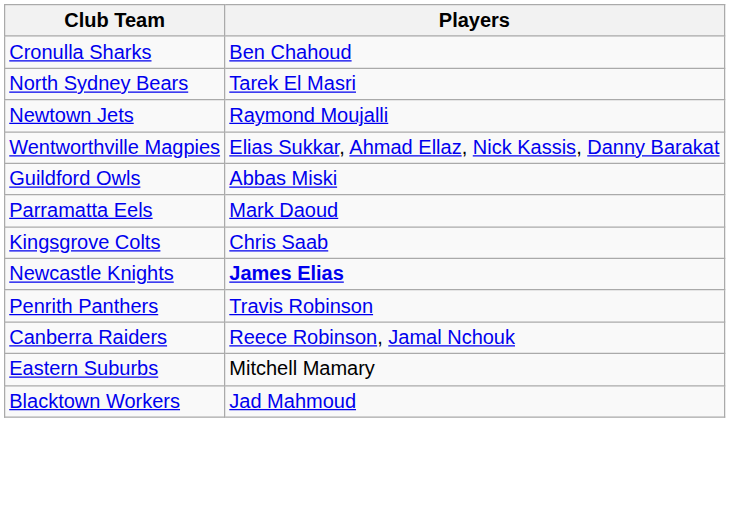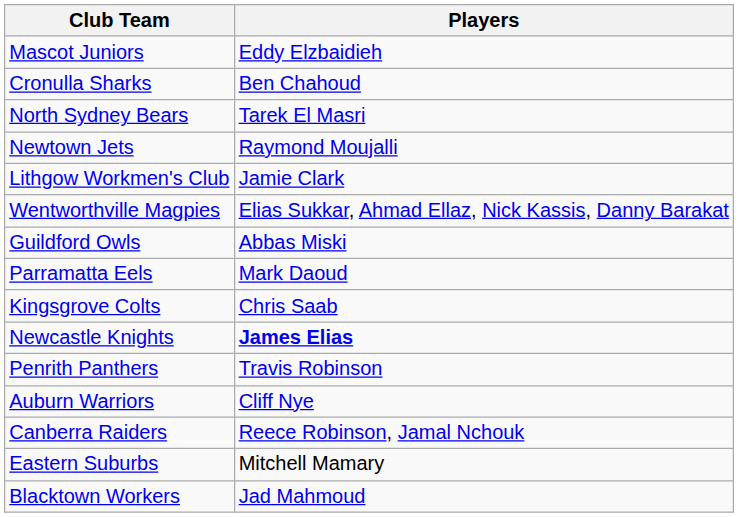+ row: Mascot Juniors | Eddy Elzbaidieh
+ row: Lithgow Workmen's Club | Jamie Clark
+ row: Auburn Warriors | Cliff Nye
